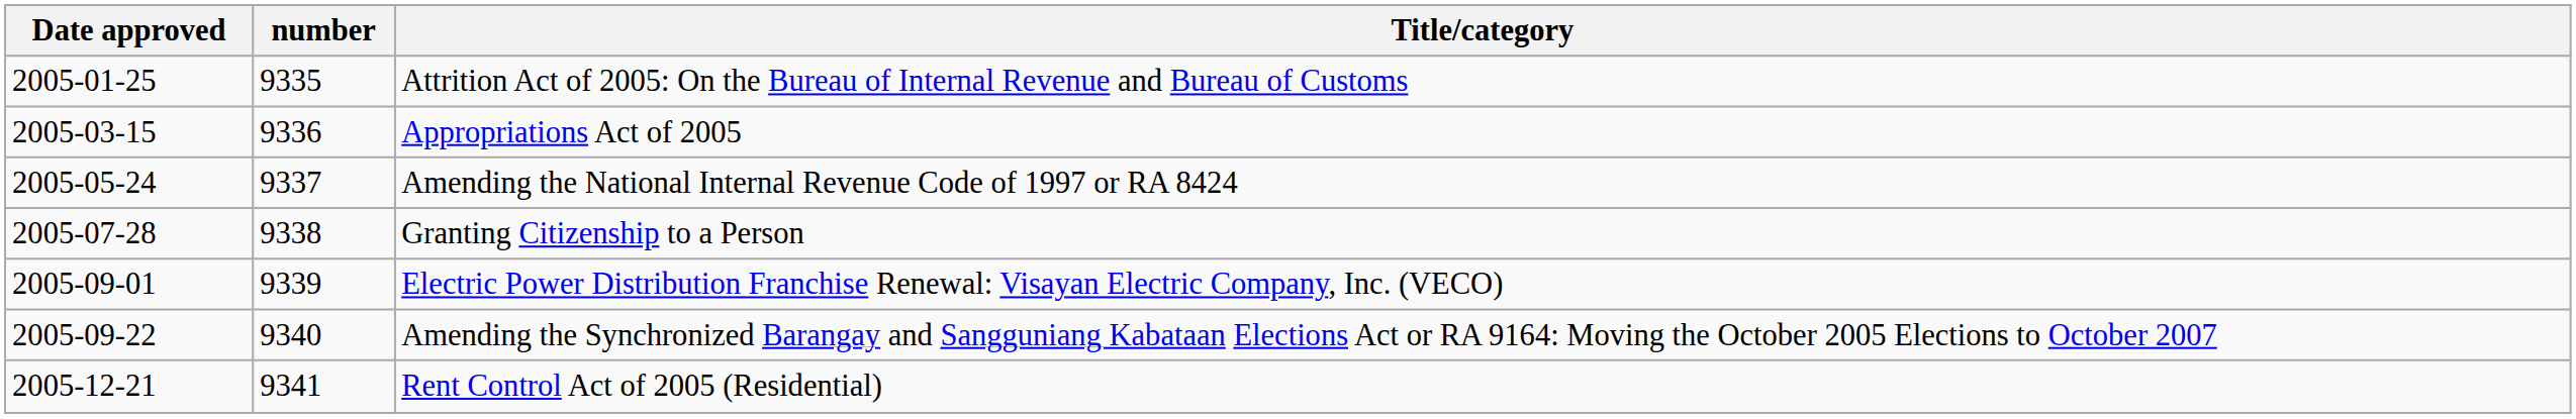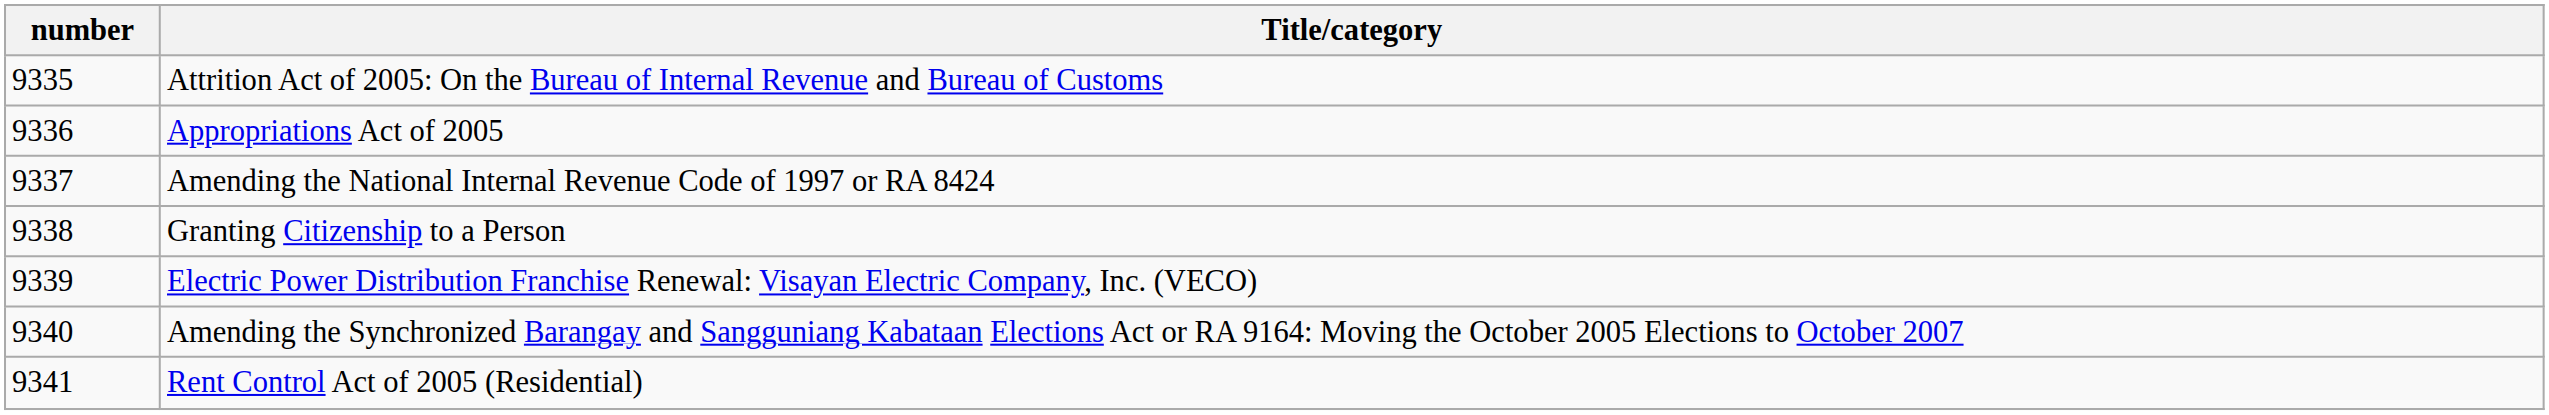- column: Date approved | 2005-01-25 | 2005-03-15 | 2005-05-24 | 2005-07-28 | 2005-09-01 | 2005-09-22 | 2005-12-21
